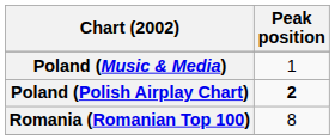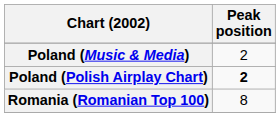Poland (Music & Media) | Peak position: 1 -> 2
